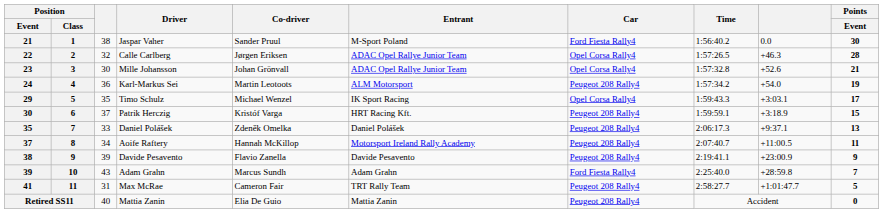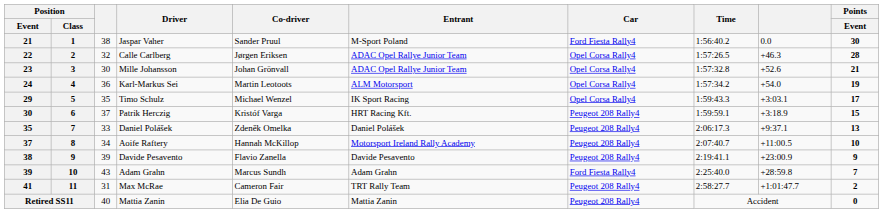Karl-Markus Sei | Car: Peugeot 208 Rally4 -> Opel Corsa Rally4
Aoife Raftery | Points / Event: 11 -> 10
Max McRae | Points / Event: 5 -> 2
